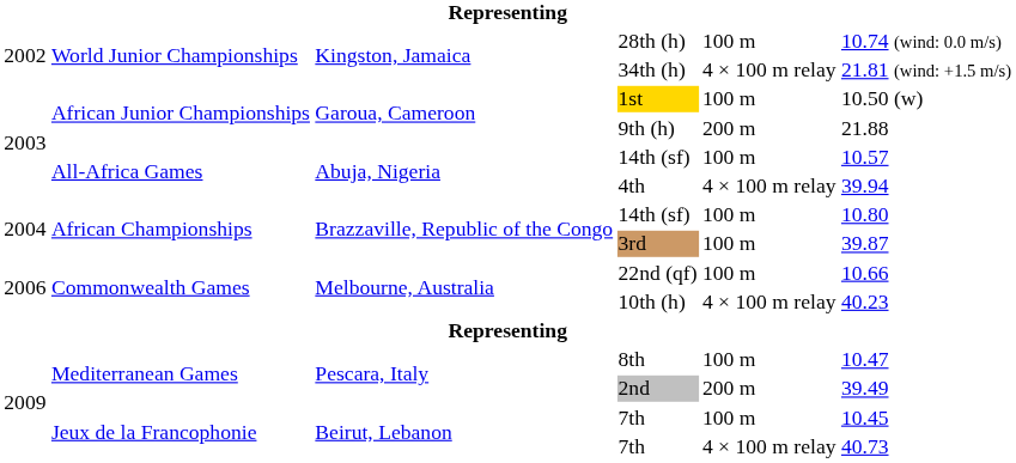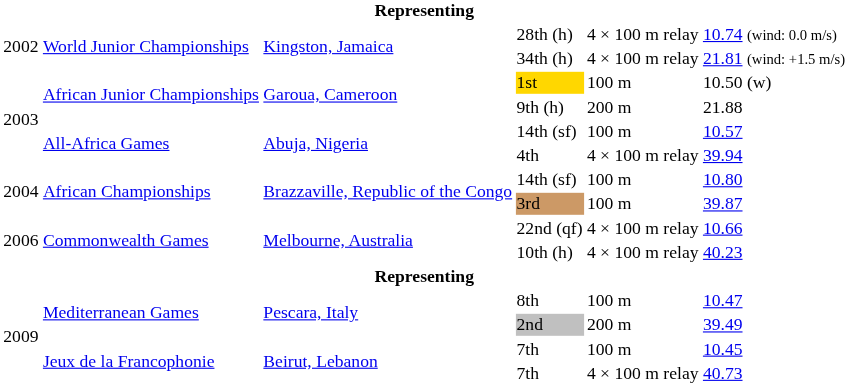28th (h) | column 5: 100 m -> 4 × 100 m relay
22nd (qf) | column 5: 100 m -> 4 × 100 m relay
